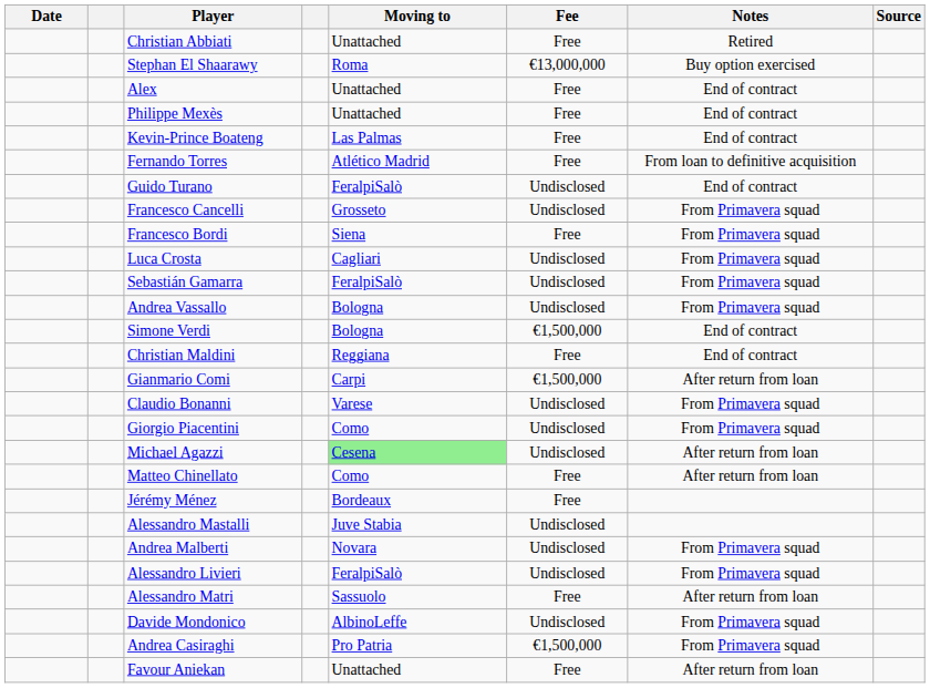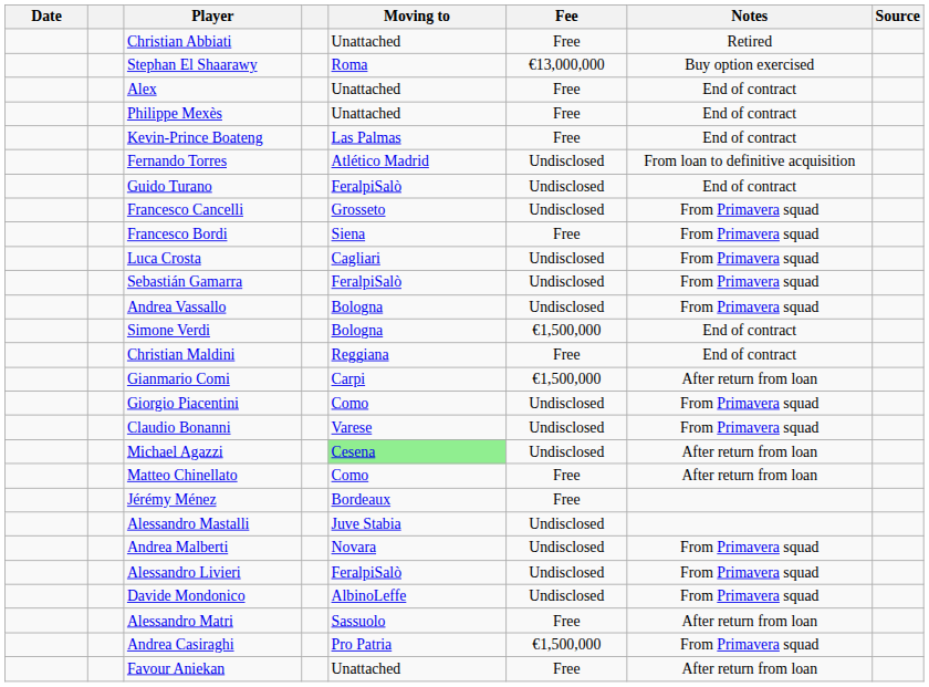Fernando Torres | Fee: Free -> Undisclosed
rows swapped: Giorgio Piacentini <-> Claudio Bonanni
rows swapped: Alessandro Matri <-> Davide Mondonico
